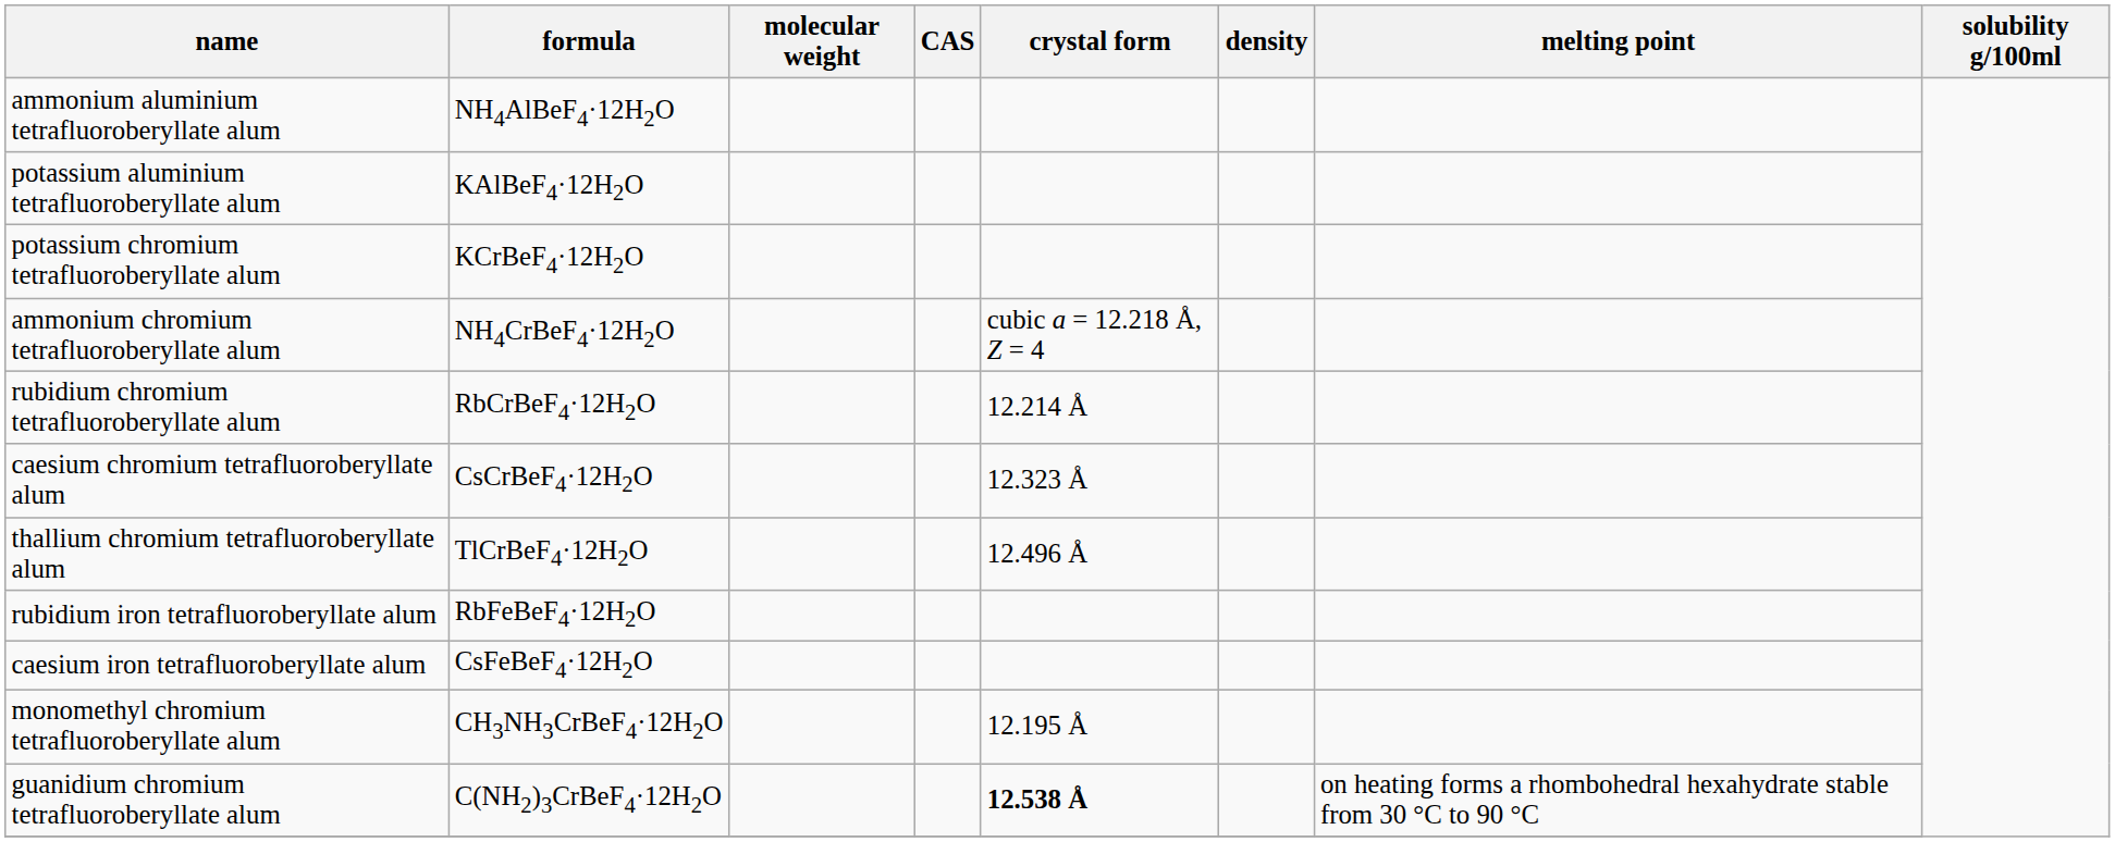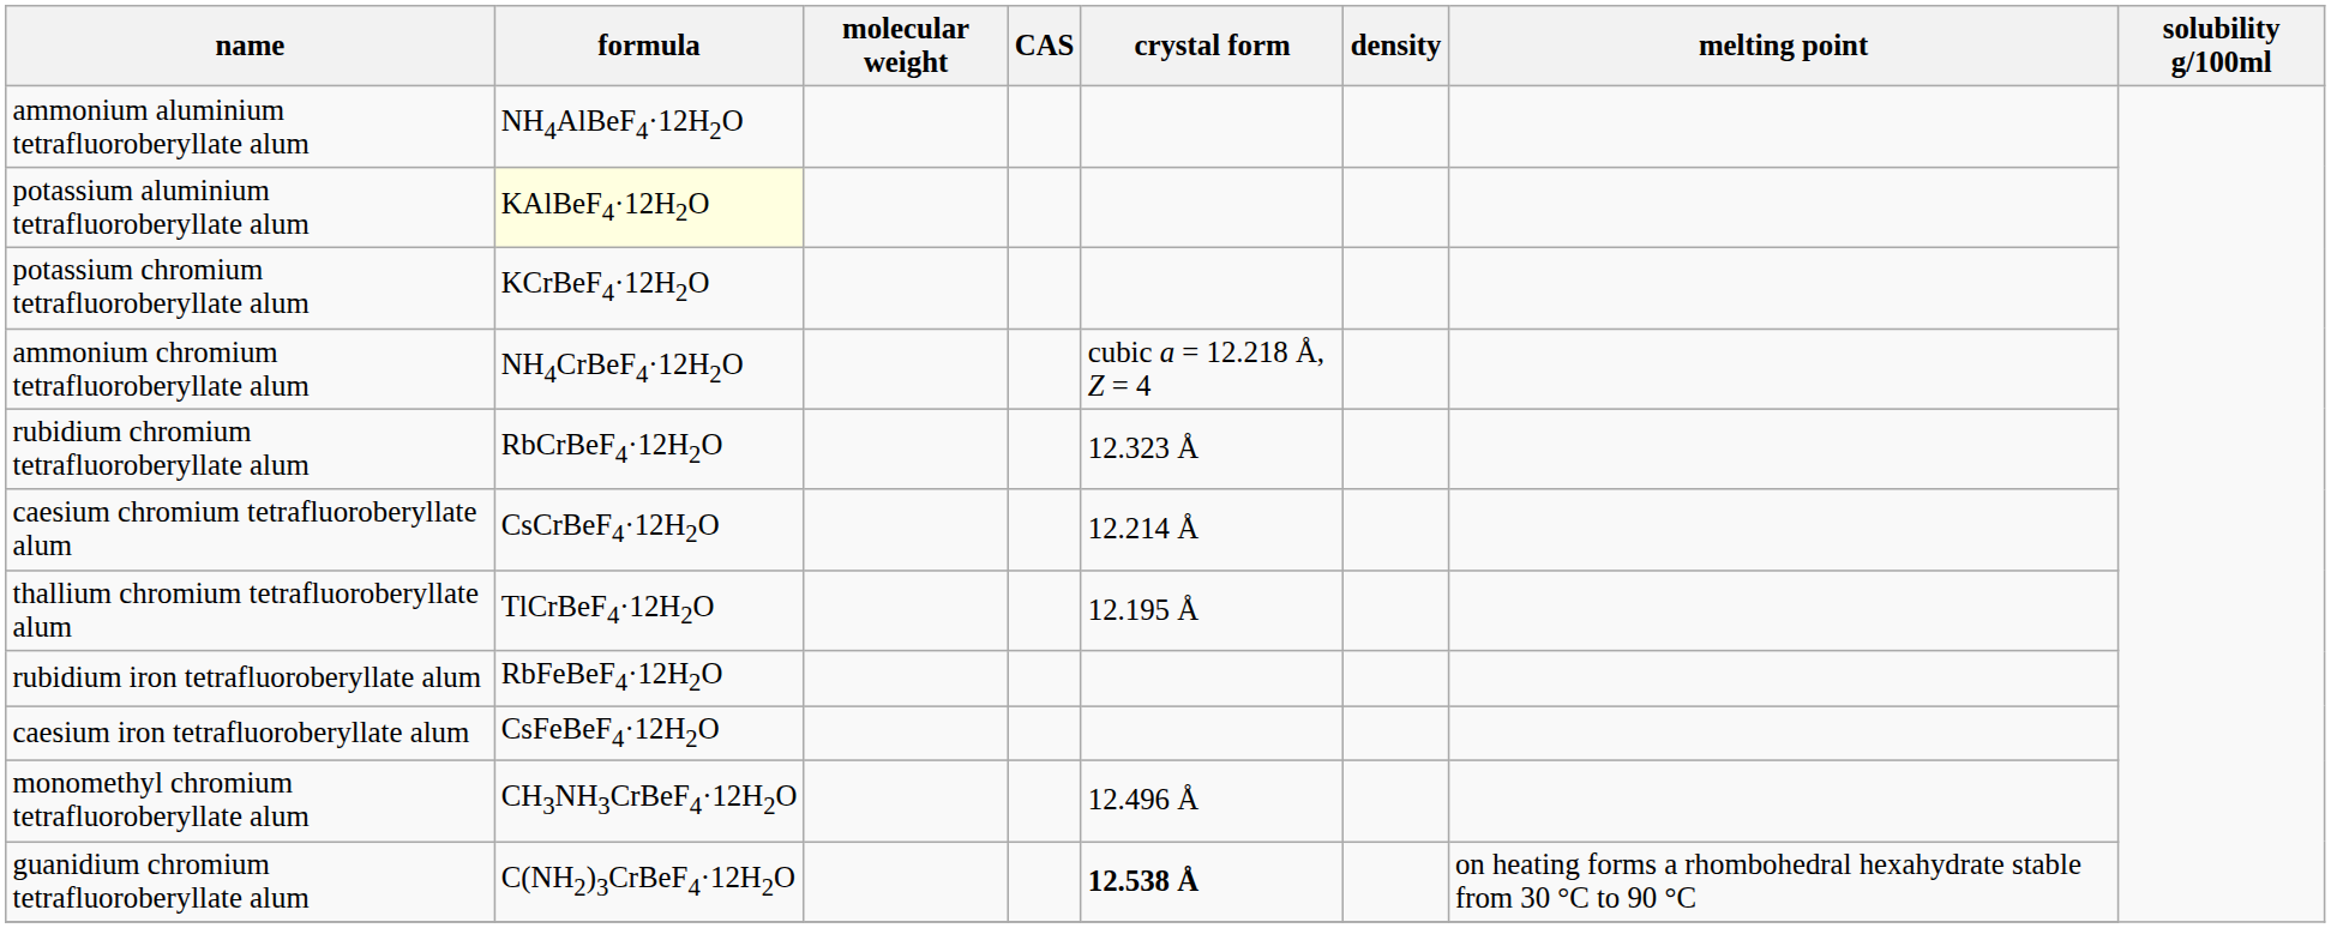potassium aluminium tetrafluoroberyllate alum | formula: no background -> lightyellow background
rubidium chromium tetrafluoroberyllate alum | crystal form: 12.214 Å -> 12.323 Å
caesium chromium tetrafluoroberyllate alum | crystal form: 12.323 Å -> 12.214 Å
thallium chromium tetrafluoroberyllate alum | crystal form: 12.496 Å -> 12.195 Å
monomethyl chromium tetrafluoroberyllate alum | crystal form: 12.195 Å -> 12.496 Å
